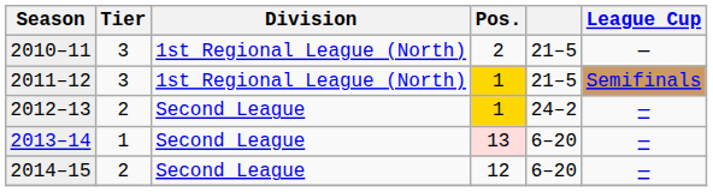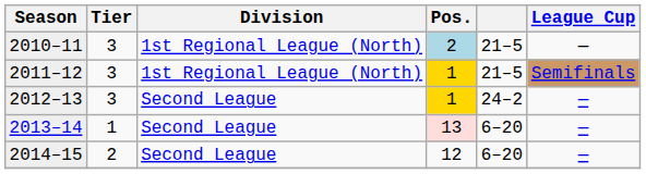2010–11 | Pos.: no background -> lightblue background
2012–13 | Tier: 2 -> 3
